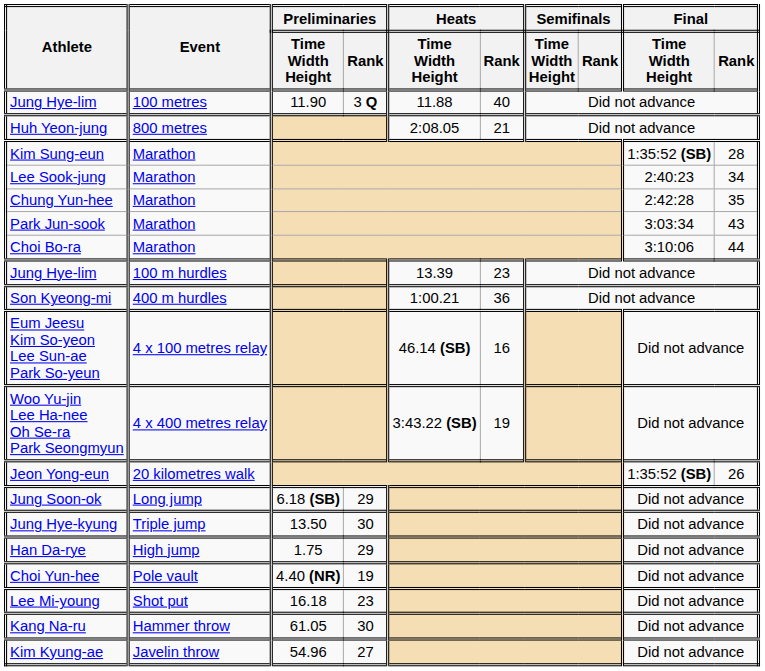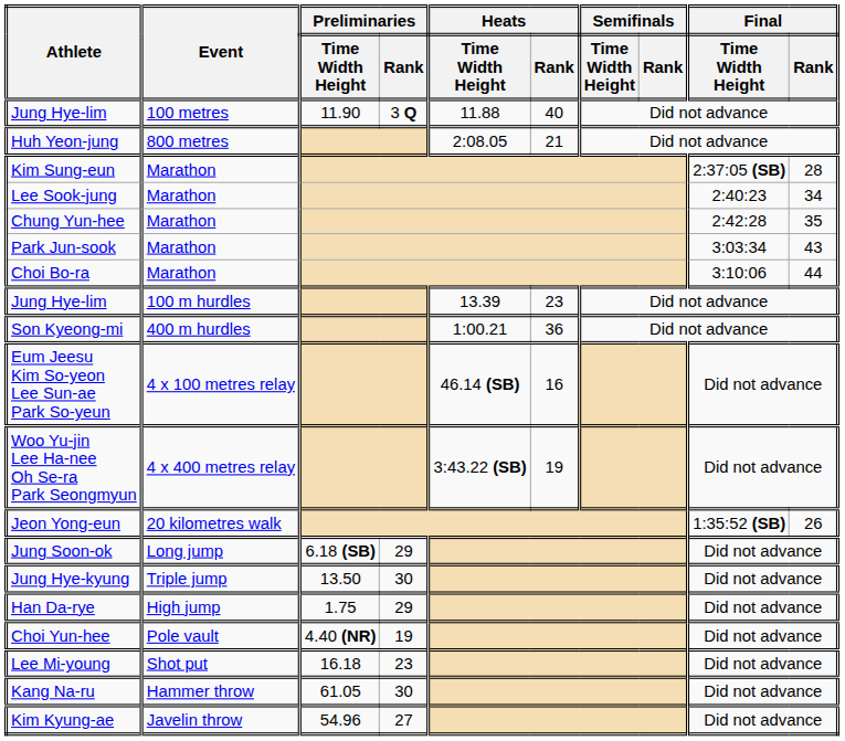Kim Sung-eun | Final / Time Width Height: 1:35:52 (SB) -> 2:37:05 (SB)
